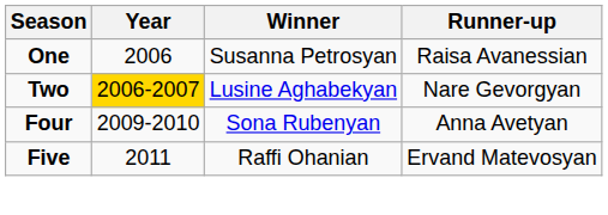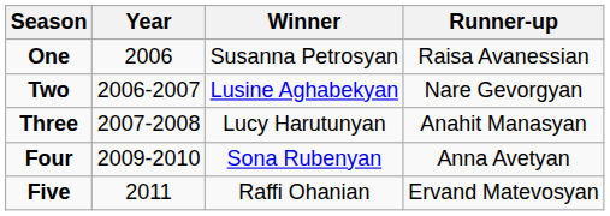Two | Year: gold background -> no background
+ row: Three | 2007-2008 | Lucy Harutunyan | Anahit Manasyan
